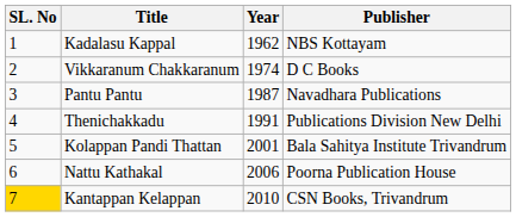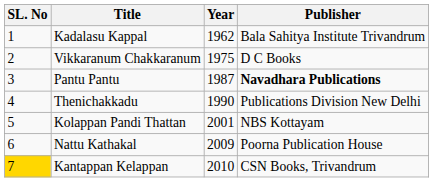Kadalasu Kappal | Publisher: NBS Kottayam -> Bala Sahitya Institute Trivandrum
Vikkaranum Chakkaranum | Year: 1974 -> 1975
Pantu Pantu | Publisher: normal -> bold
Thenichakkadu | Year: 1991 -> 1990
Kolappan Pandi Thattan | Publisher: Bala Sahitya Institute Trivandrum -> NBS Kottayam
Nattu Kathakal | Year: 2006 -> 2009
